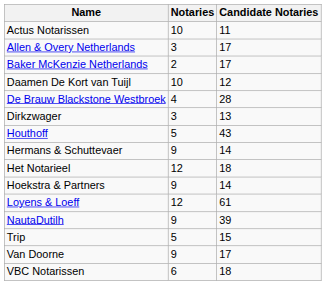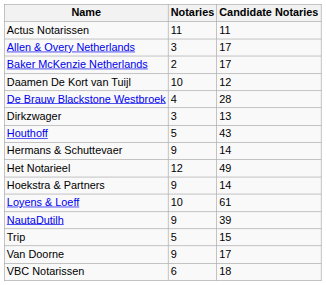Actus Notarissen | Notaries: 10 -> 11
Het Notarieel | Candidate Notaries: 18 -> 49
Loyens & Loeff | Notaries: 12 -> 10
